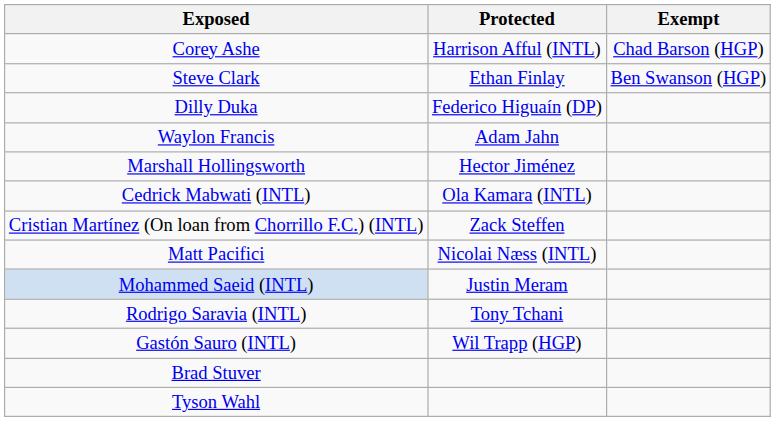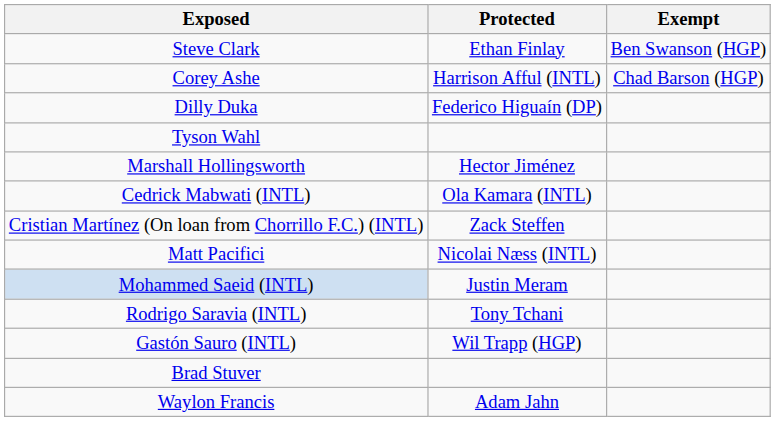rows swapped: Corey Ashe <-> Steve Clark
rows swapped: Waylon Francis <-> Tyson Wahl
